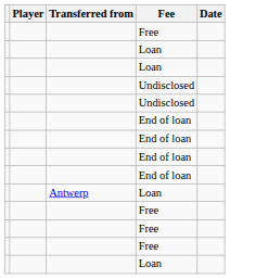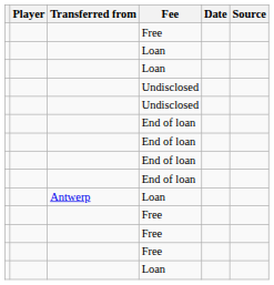+ column: Source
